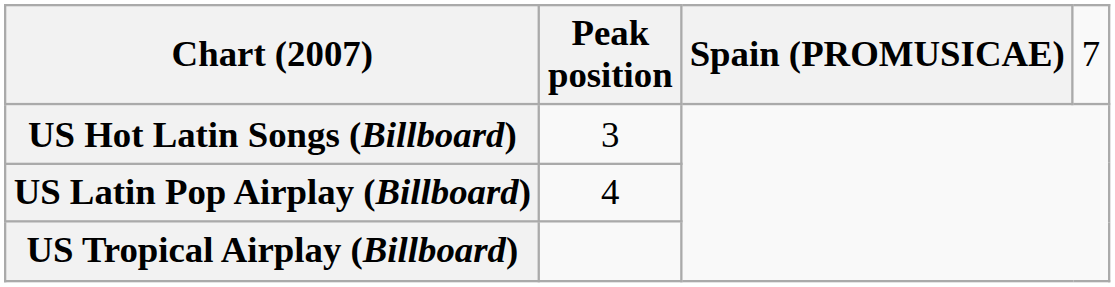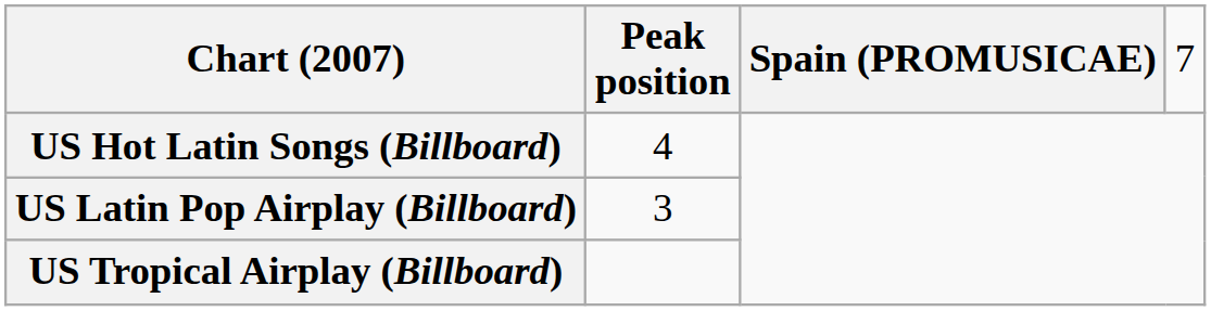US Hot Latin Songs (Billboard) | column 2: 3 -> 4
US Latin Pop Airplay (Billboard) | column 2: 4 -> 3
